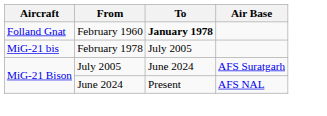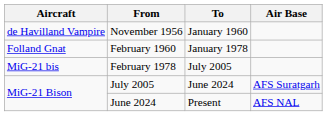+ row: de Havilland Vampire | November 1956 | January 1960
February 1960 | To: bold -> normal
